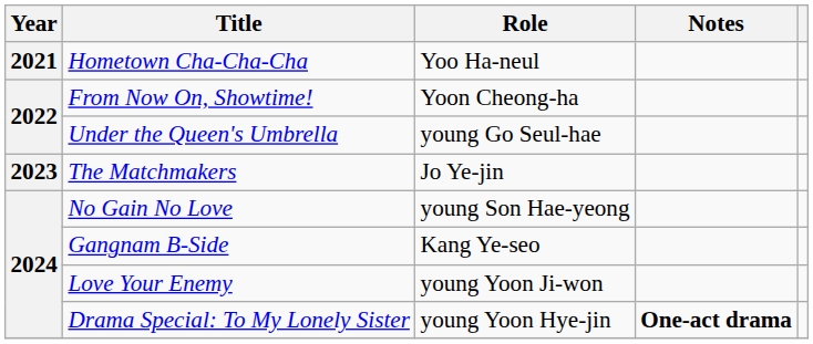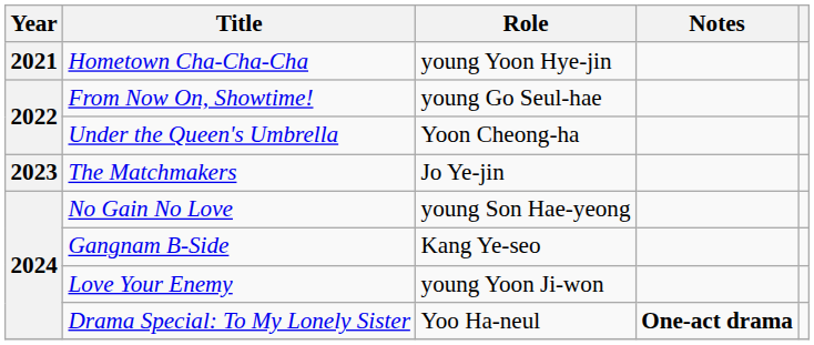Hometown Cha-Cha-Cha | Role: Yoo Ha-neul -> young Yoon Hye-jin
From Now On, Showtime! | Role: Yoon Cheong-ha -> young Go Seul-hae
Under the Queen's Umbrella | Role: young Go Seul-hae -> Yoon Cheong-ha
Drama Special: To My Lonely Sister | Role: young Yoon Hye-jin -> Yoo Ha-neul
